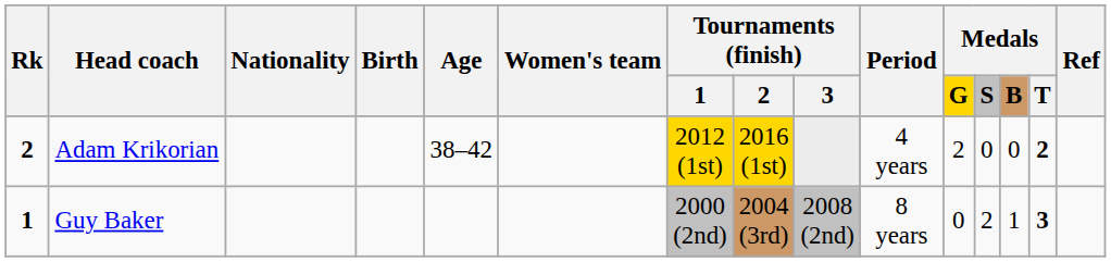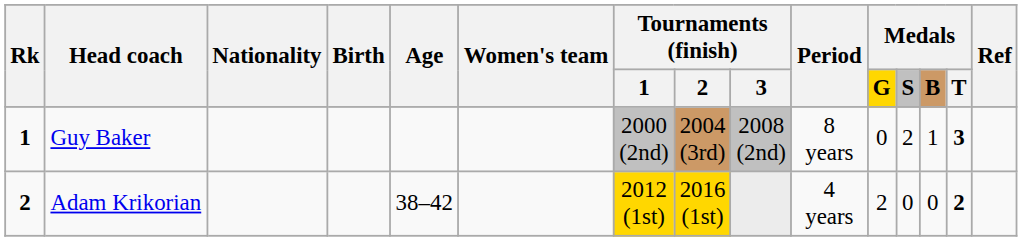rows swapped: Guy Baker <-> Adam Krikorian
